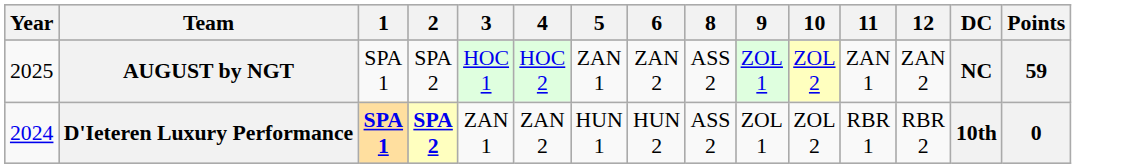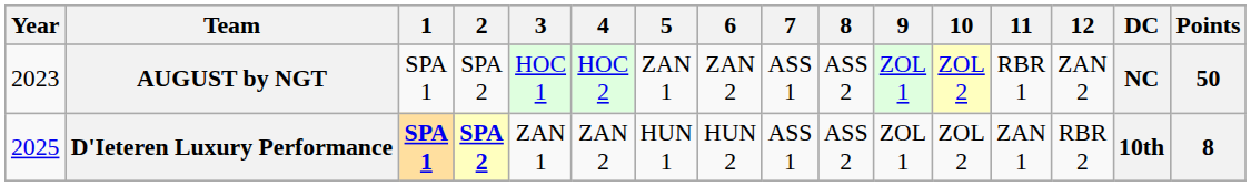+ column: 7 | ASS 1 | ASS 1
AUGUST by NGT | Year: 2025 -> 2023
AUGUST by NGT | 11: ZAN 1 -> RBR 1
AUGUST by NGT | Points: 59 -> 50
D'Ieteren Luxury Performance | Year: 2024 -> 2025
D'Ieteren Luxury Performance | 11: RBR 1 -> ZAN 1
D'Ieteren Luxury Performance | Points: 0 -> 8
